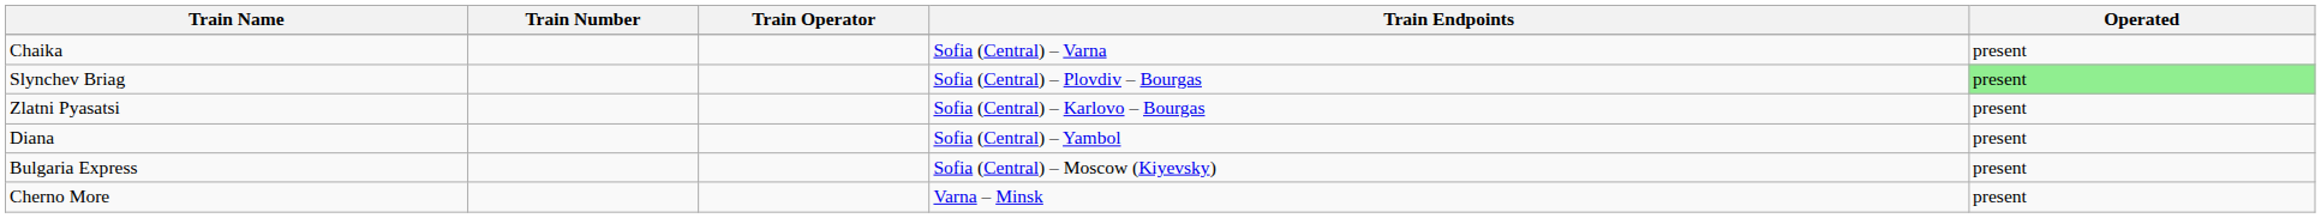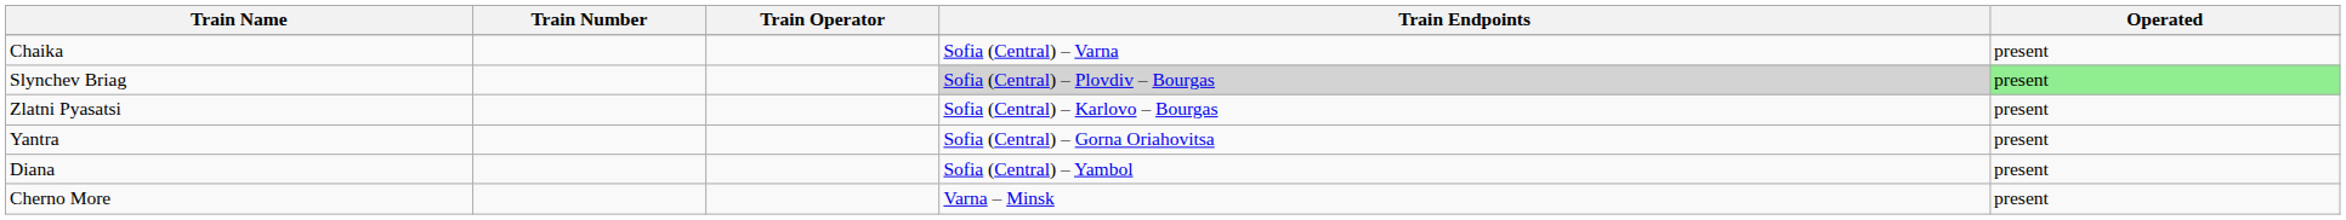Slynchev Briag | Train Endpoints: no background -> lightgrey background
+ row: Yantra | Sofia (Central) – Gorna Oriahovitsa | present
- row: Bulgaria Express | Sofia (Central) – Moscow (Kiyevsky) | present
